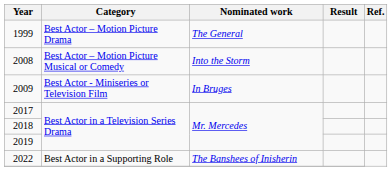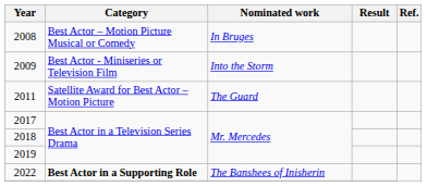- row: 1999 | Best Actor – Motion Picture Drama | The General
2008 | Nominated work: Into the Storm -> In Bruges
2009 | Nominated work: In Bruges -> Into the Storm
+ row: 2011 | Satellite Award for Best Actor – Motion Picture | The Guard
2022 | Category: normal -> bold
